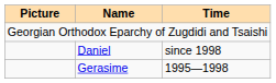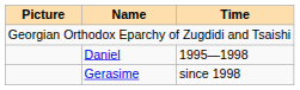Daniel | Time: since 1998 -> 1995—1998
Gerasime | Time: 1995—1998 -> since 1998
